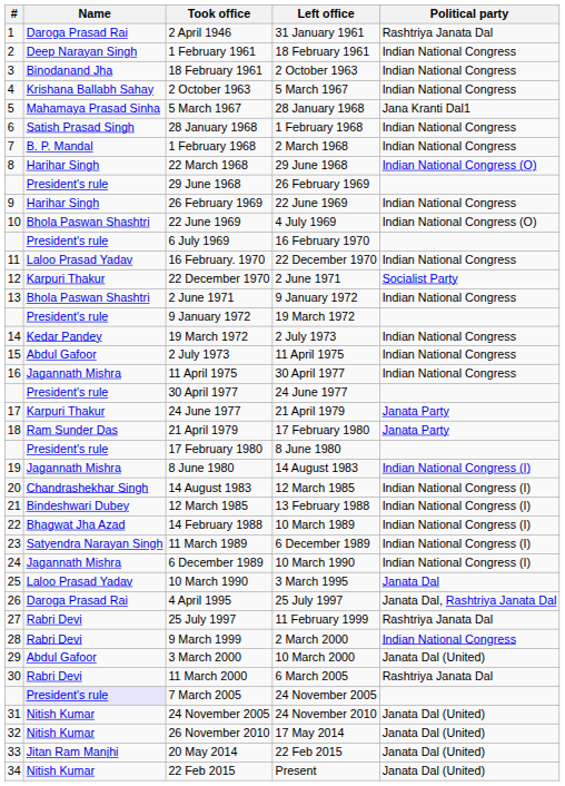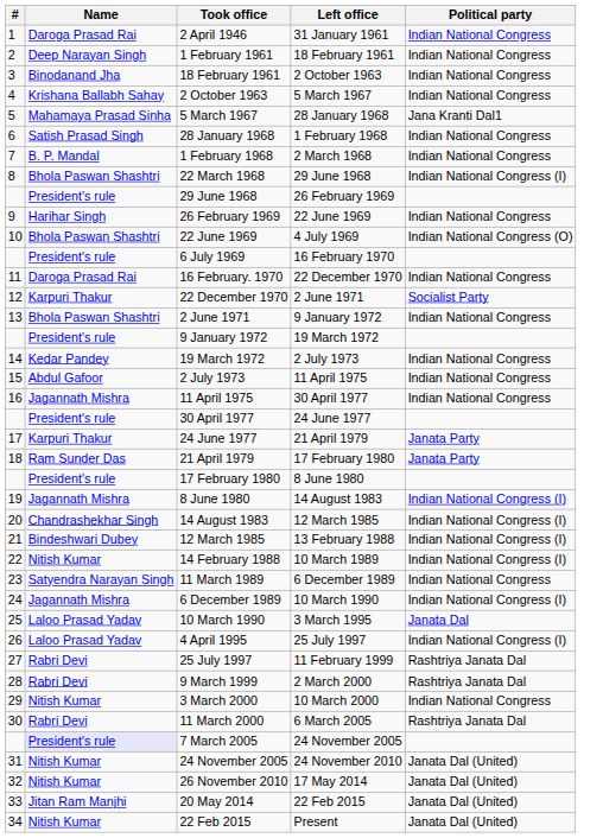2 April 1946 | Political party: Rashtriya Janata Dal -> Indian National Congress
22 March 1968 | Name: Harihar Singh -> Bhola Paswan Shashtri
22 March 1968 | Political party: Indian National Congress (O) -> Indian National Congress (I)
16 February. 1970 | Name: Laloo Prasad Yadav -> Daroga Prasad Rai
14 February 1988 | Name: Bhagwat Jha Azad -> Nitish Kumar
11 March 1989 | Political party: Indian National Congress (I) -> Indian National Congress
4 April 1995 | Name: Daroga Prasad Rai -> Laloo Prasad Yadav
4 April 1995 | Political party: Janata Dal, Rashtriya Janata Dal -> Indian National Congress (I)
9 March 1999 | Political party: Indian National Congress -> Rashtriya Janata Dal
3 March 2000 | Name: Abdul Gafoor -> Nitish Kumar
3 March 2000 | Political party: Janata Dal (United) -> Indian National Congress
